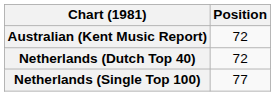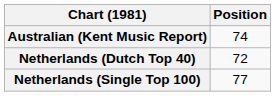Australian (Kent Music Report) | Position: 72 -> 74
